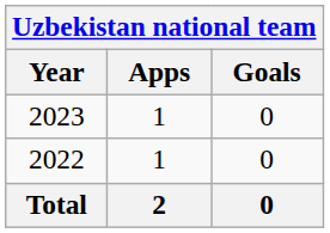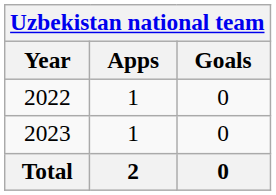rows swapped: 2022 <-> 2023
